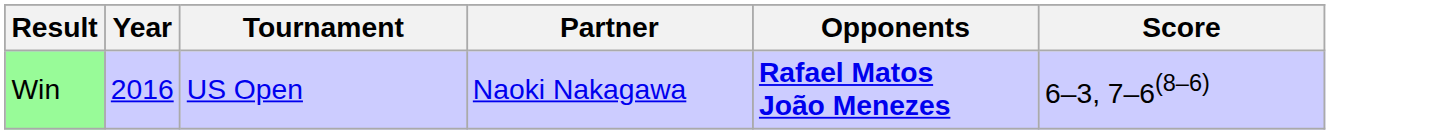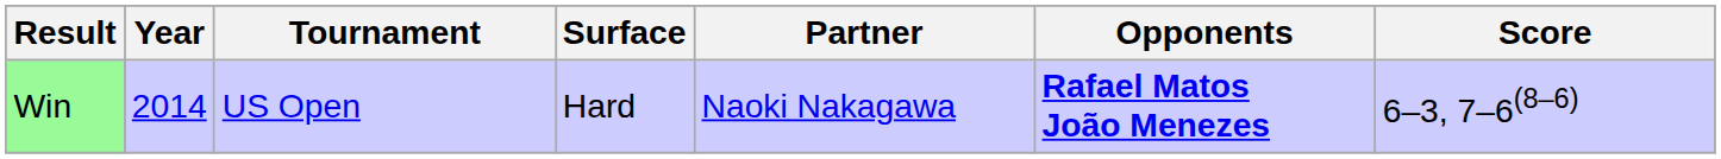+ column: Surface | Hard
Win | Year: 2016 -> 2014
